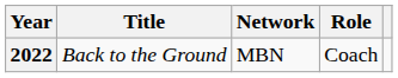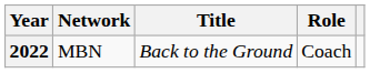columns swapped: Title <-> Network
